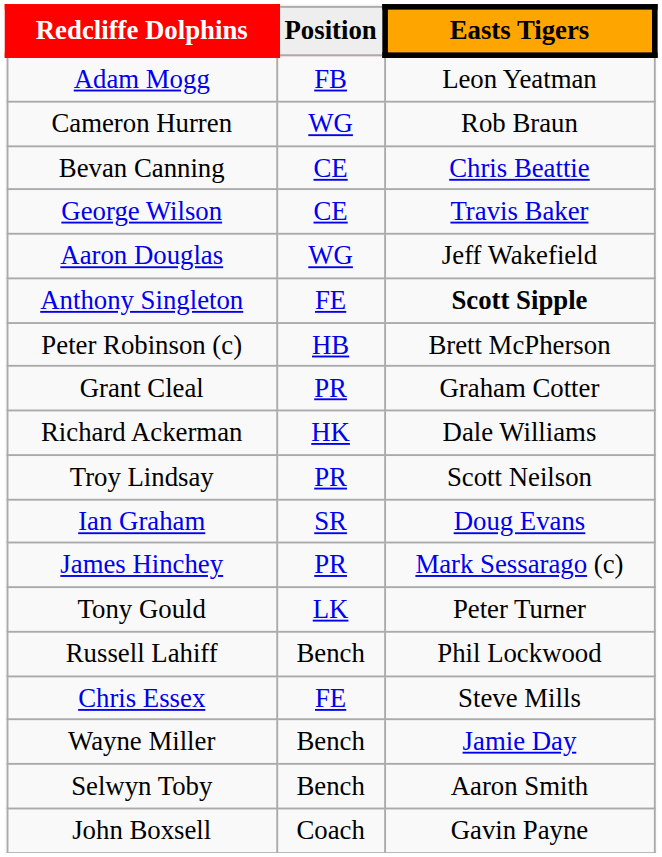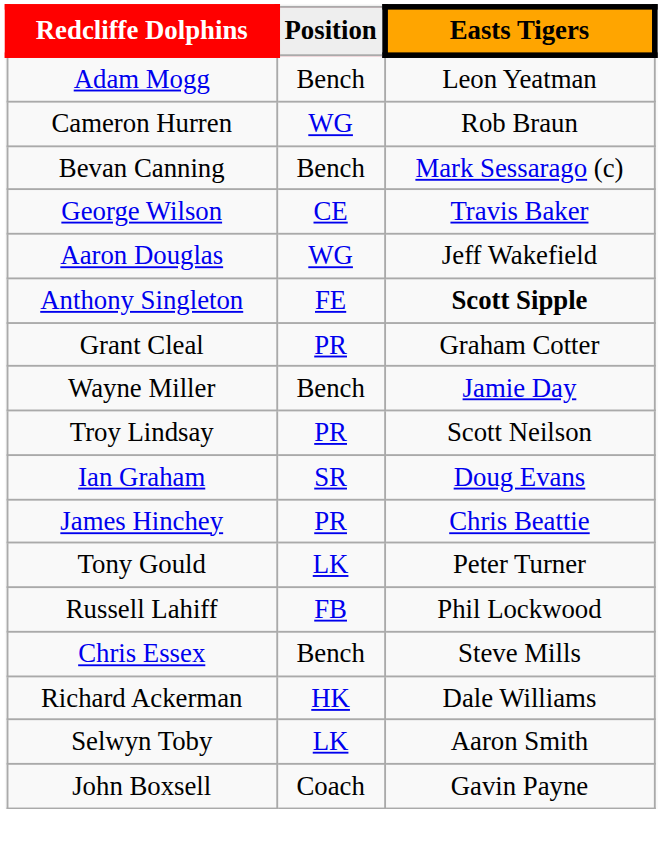Adam Mogg | Position: FB -> Bench
Bevan Canning | Position: CE -> Bench
Bevan Canning | Easts Tigers: Chris Beattie -> Mark Sessarago (c)
- row: Peter Robinson (c) | HB | Brett McPherson
rows swapped: Richard Ackerman <-> Wayne Miller
James Hinchey | Easts Tigers: Mark Sessarago (c) -> Chris Beattie
Russell Lahiff | Position: Bench -> FB
Chris Essex | Position: FE -> Bench
Selwyn Toby | Position: Bench -> LK
